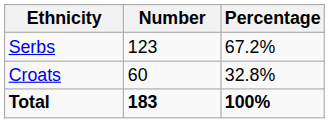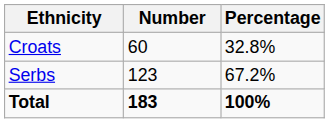rows swapped: Serbs <-> Croats
